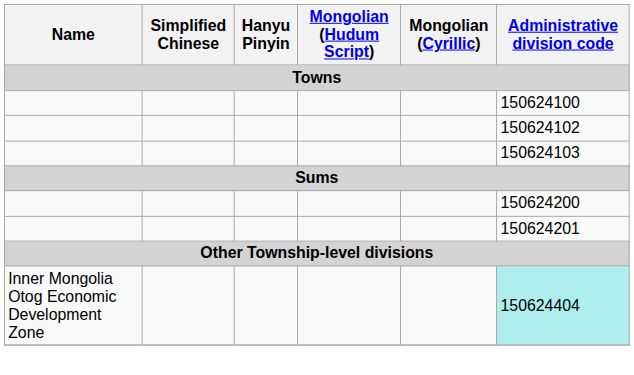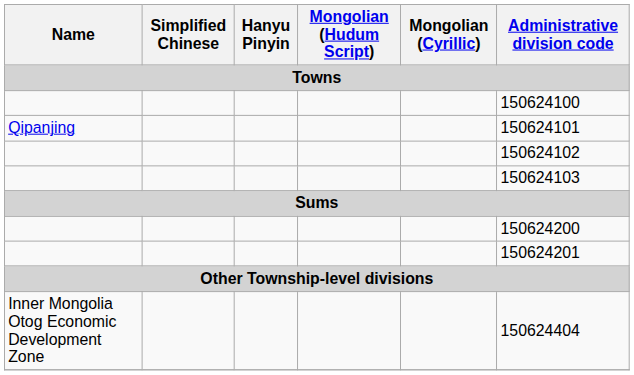+ row: Qipanjing | 150624101
Inner Mongolia Otog Economic Development Zone | Administrative division code: paleturquoise background -> no background
